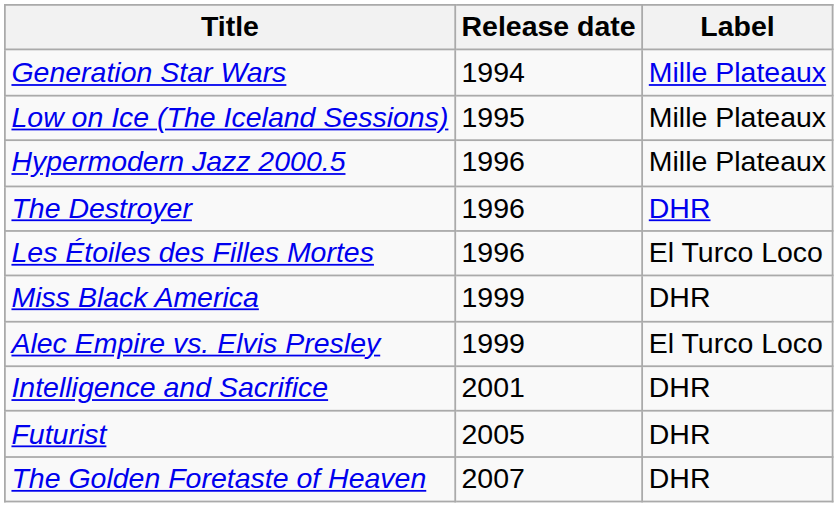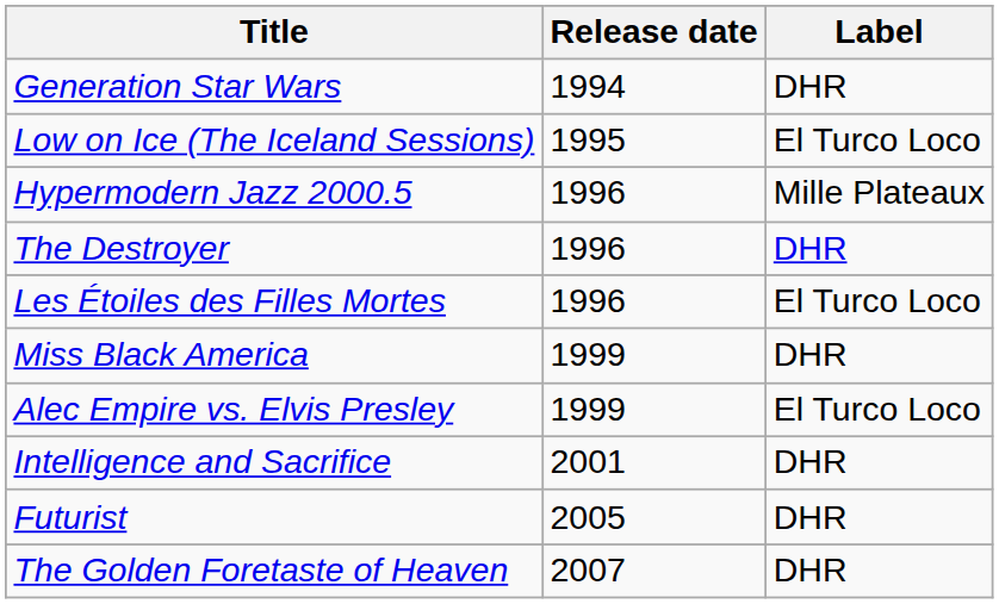Generation Star Wars | Label: Mille Plateaux -> DHR
Low on Ice (The Iceland Sessions) | Label: Mille Plateaux -> El Turco Loco
